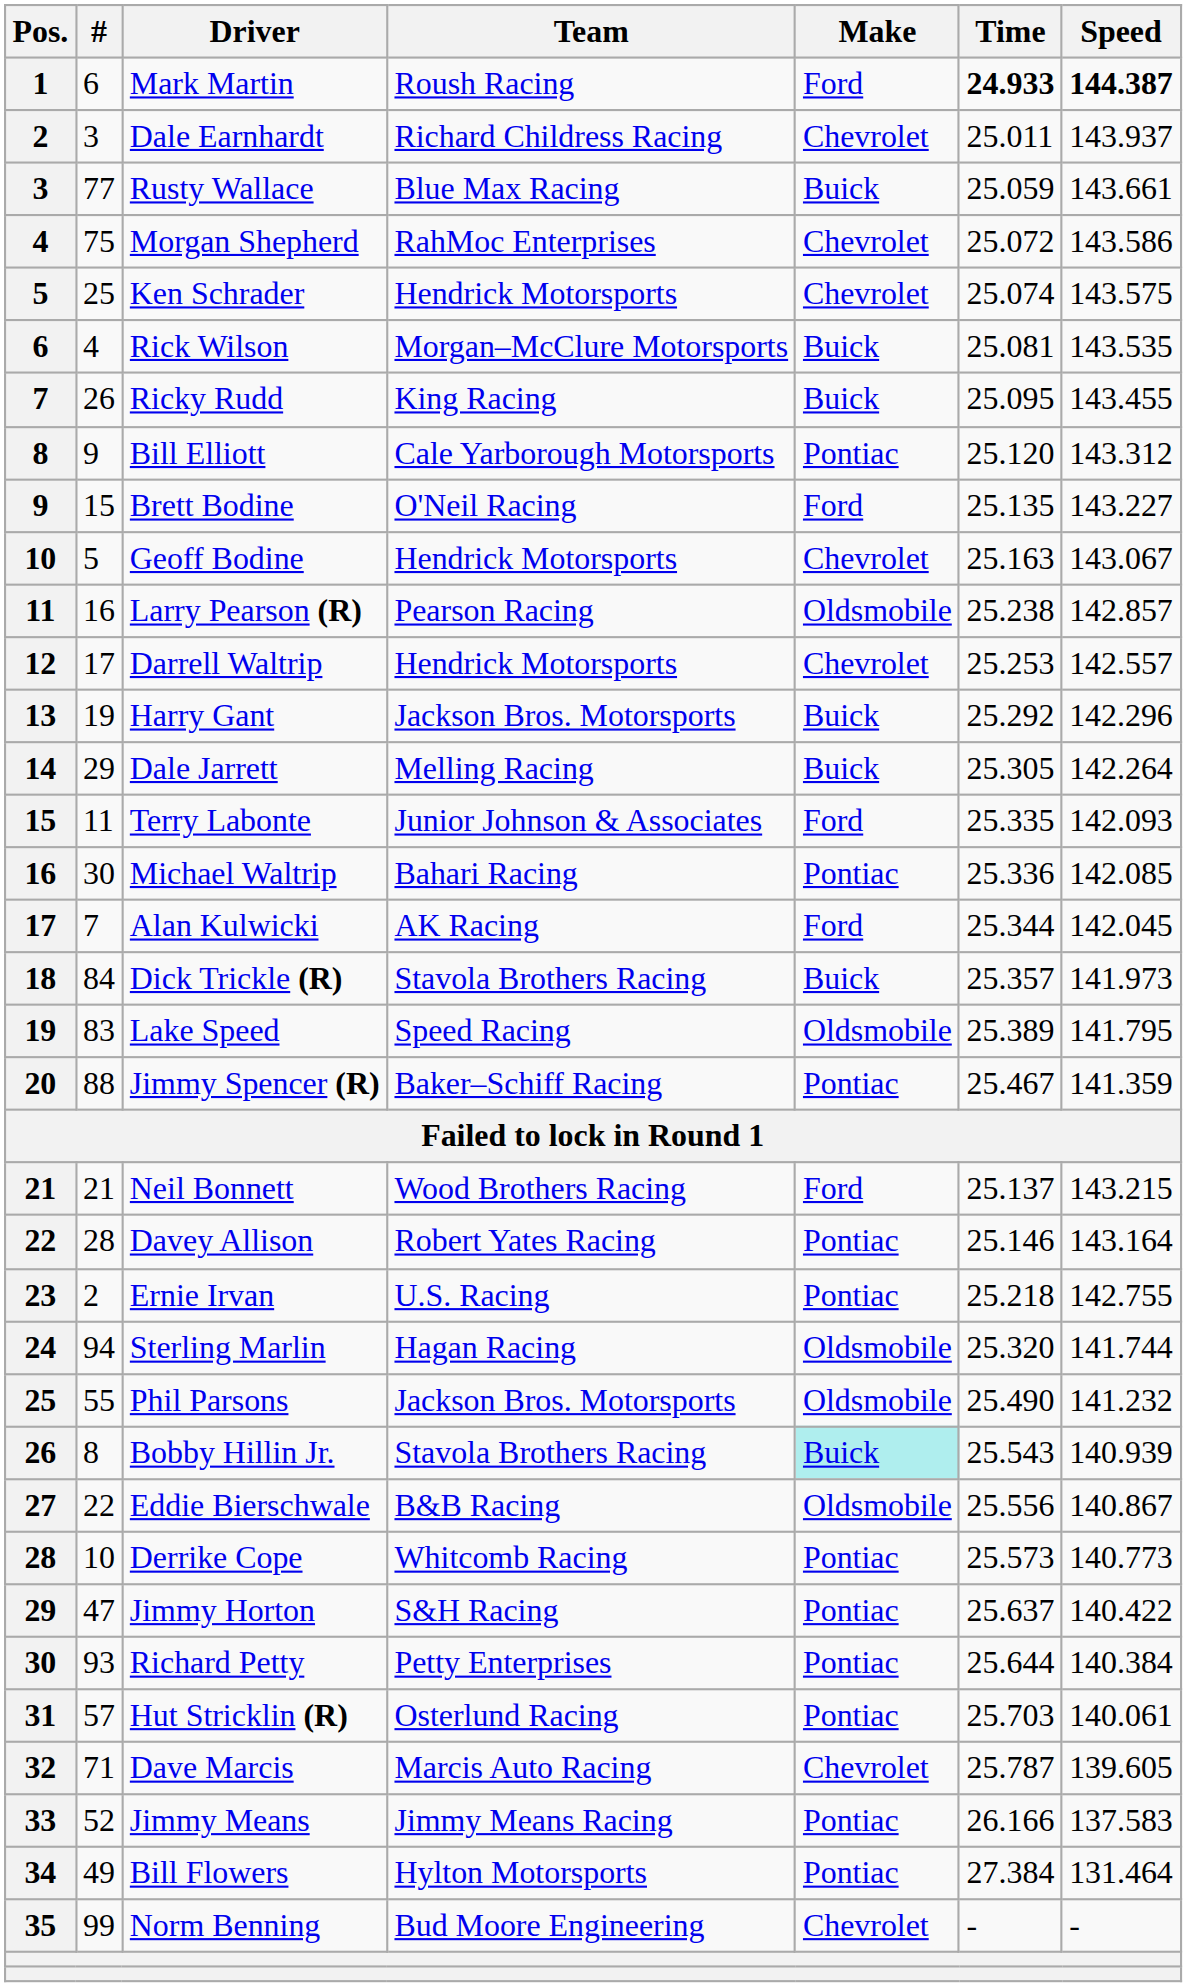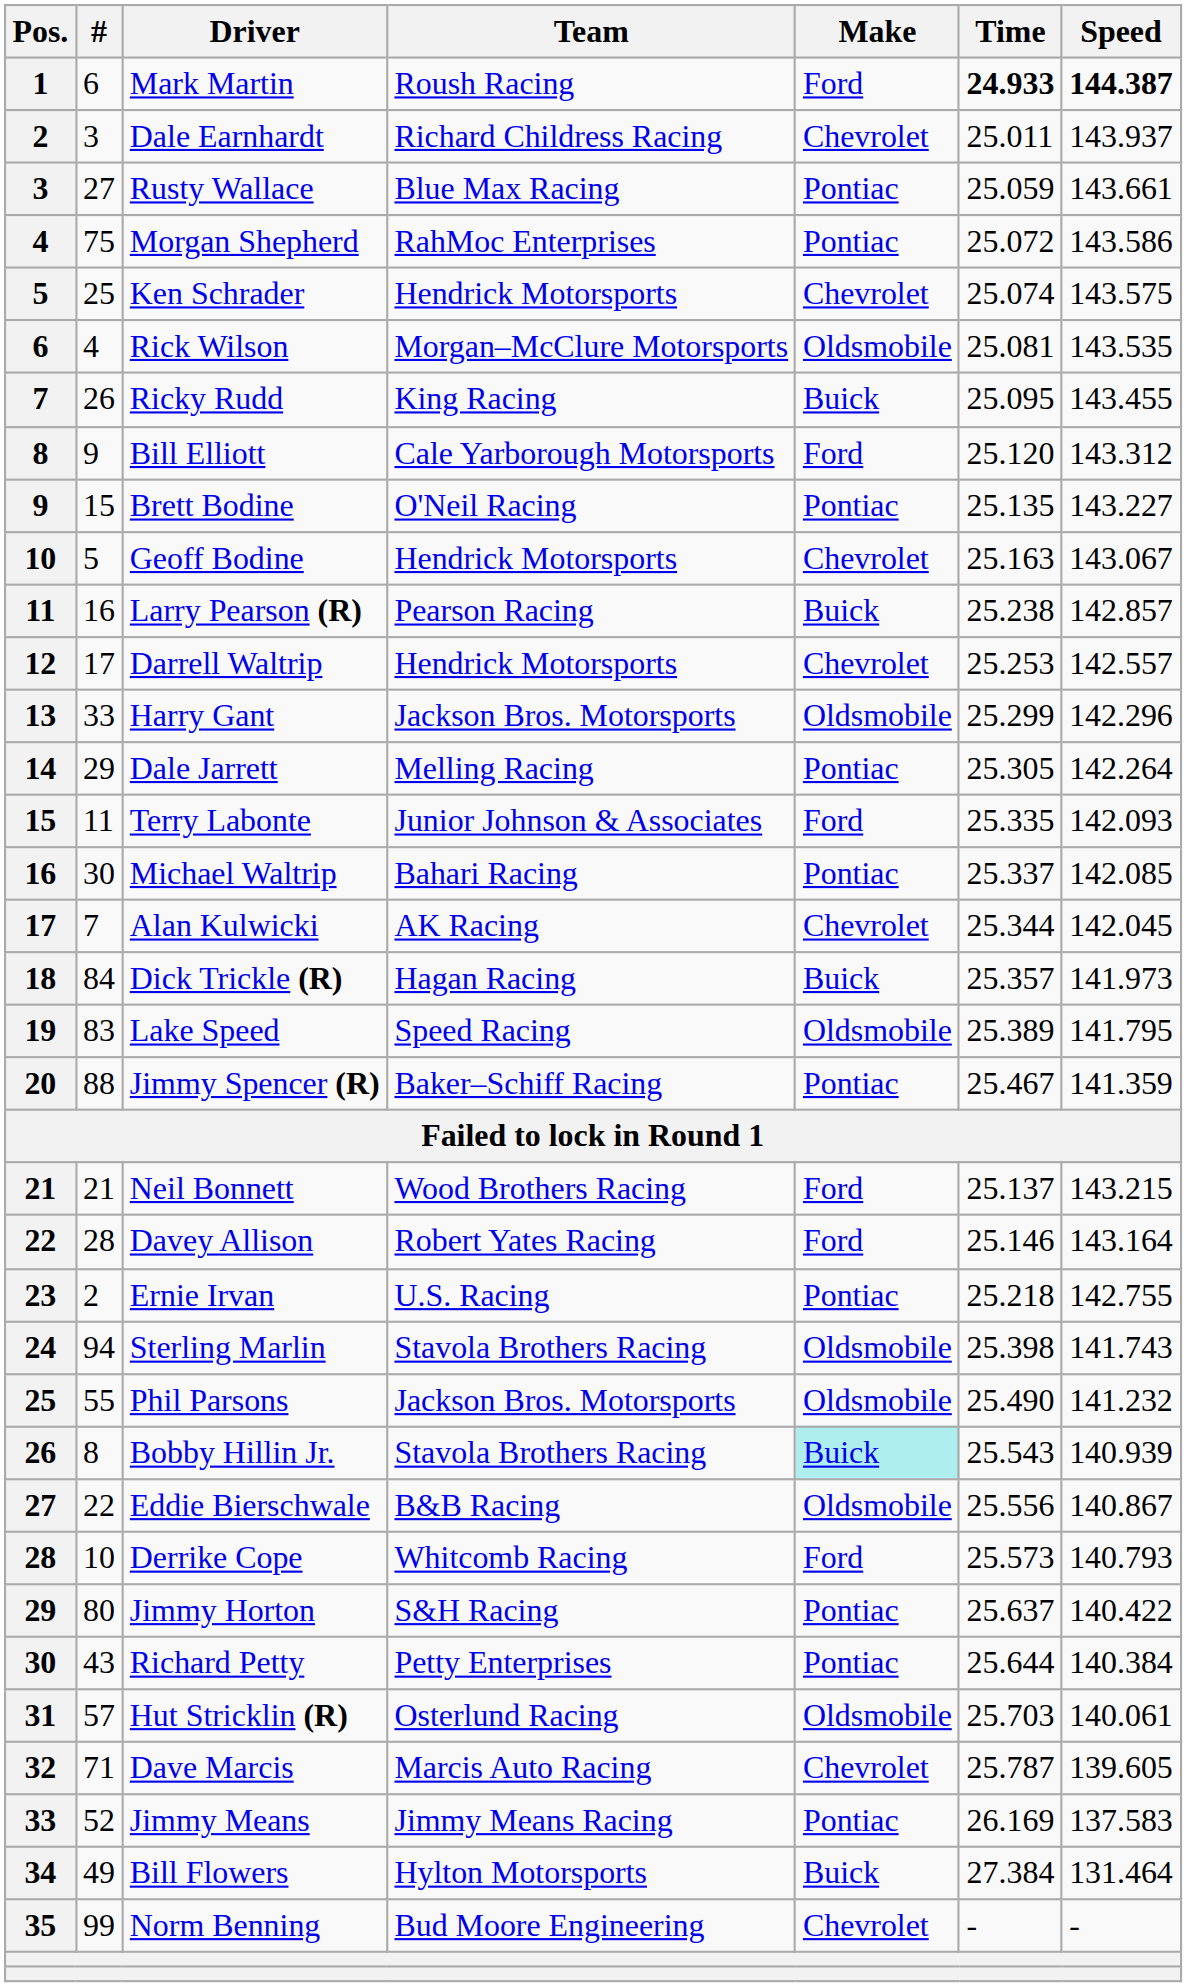Rusty Wallace | #: 77 -> 27
Rusty Wallace | Make: Buick -> Pontiac
Morgan Shepherd | Make: Chevrolet -> Pontiac
Rick Wilson | Make: Buick -> Oldsmobile
Bill Elliott | Make: Pontiac -> Ford
Brett Bodine | Make: Ford -> Pontiac
Larry Pearson (R) | Make: Oldsmobile -> Buick
Harry Gant | #: 19 -> 33
Harry Gant | Make: Buick -> Oldsmobile
Harry Gant | Time: 25.292 -> 25.299
Dale Jarrett | Make: Buick -> Pontiac
Michael Waltrip | Time: 25.336 -> 25.337
Alan Kulwicki | Make: Ford -> Chevrolet
Dick Trickle (R) | Team: Stavola Brothers Racing -> Hagan Racing
Davey Allison | Make: Pontiac -> Ford
Sterling Marlin | Team: Hagan Racing -> Stavola Brothers Racing
Sterling Marlin | Time: 25.320 -> 25.398
Sterling Marlin | Speed: 141.744 -> 141.743
Derrike Cope | Make: Pontiac -> Ford
Derrike Cope | Speed: 140.773 -> 140.793
Jimmy Horton | #: 47 -> 80
Richard Petty | #: 93 -> 43
Hut Stricklin (R) | Make: Pontiac -> Oldsmobile
Jimmy Means | Time: 26.166 -> 26.169
Bill Flowers | Make: Pontiac -> Buick
